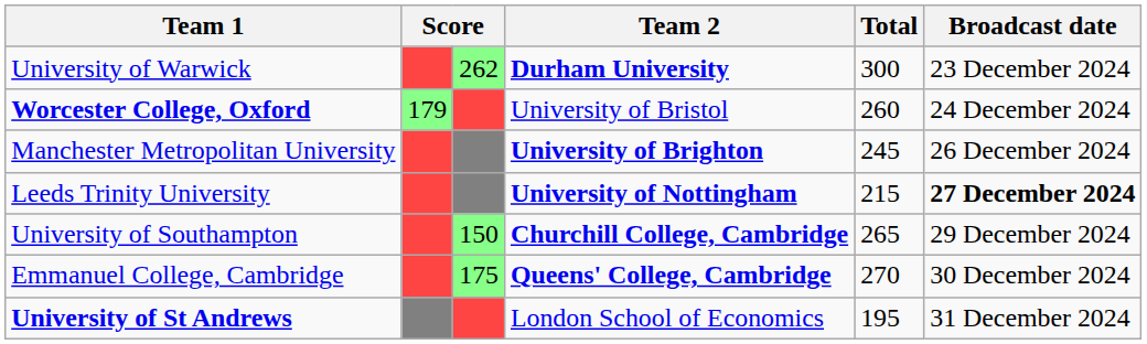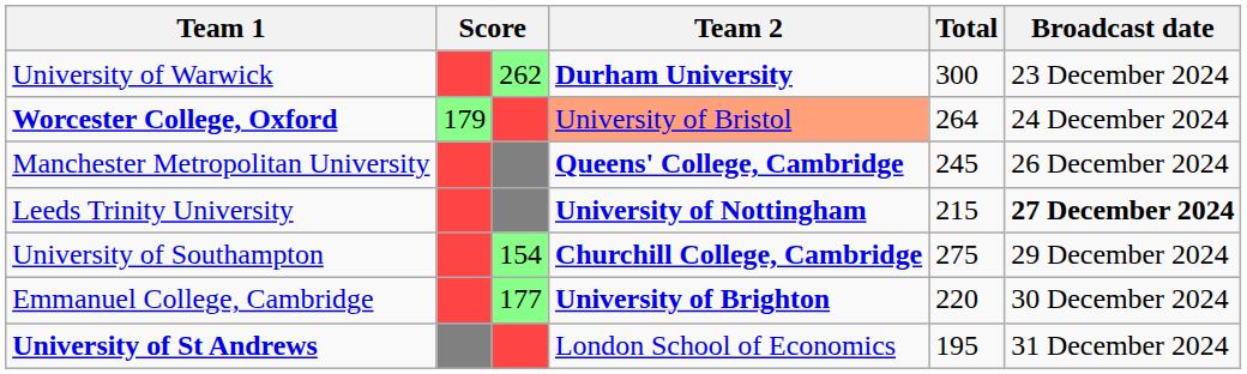Worcester College, Oxford | Team 2: no background -> lightsalmon background
Worcester College, Oxford | Total: 260 -> 264
Manchester Metropolitan University | Team 2: University of Brighton -> Queens' College, Cambridge
University of Southampton | column 3: 150 -> 154
University of Southampton | Total: 265 -> 275
Emmanuel College, Cambridge | column 3: 175 -> 177
Emmanuel College, Cambridge | Team 2: Queens' College, Cambridge -> University of Brighton
Emmanuel College, Cambridge | Total: 270 -> 220
